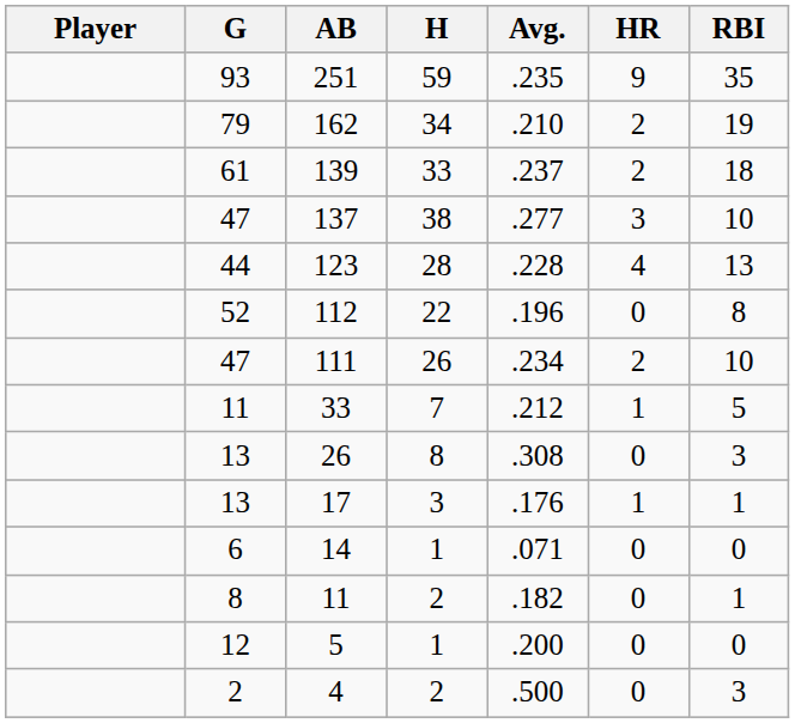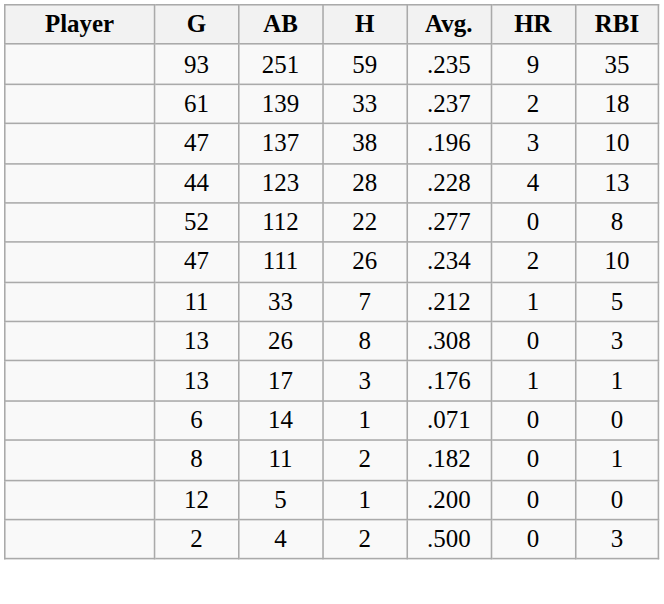- row: 79 | 162 | 34 | .210 | 2 | 19
137 | Avg.: .277 -> .196
112 | Avg.: .196 -> .277
